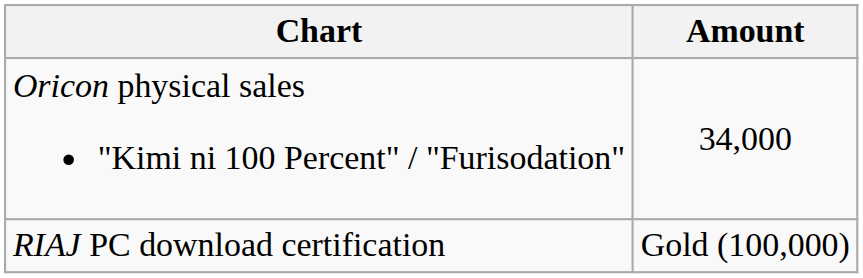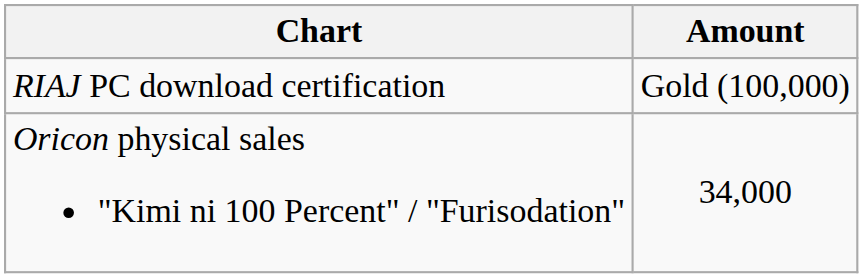rows swapped: Oricon physical sales "Kimi ni 100 Percent" / "Furisodation" <-> RIAJ PC download certification
